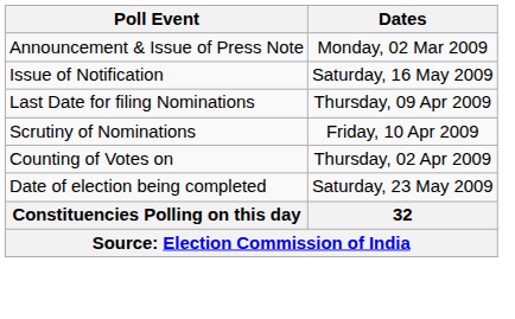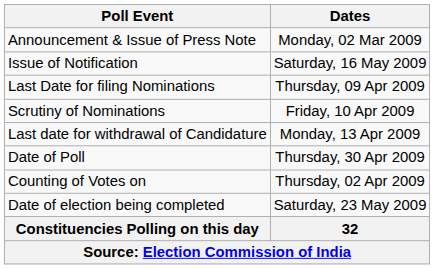+ row: Last date for withdrawal of Candidature | Monday, 13 Apr 2009
+ row: Date of Poll | Thursday, 30 Apr 2009
